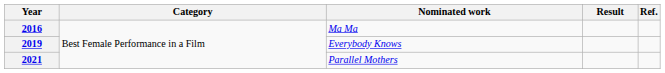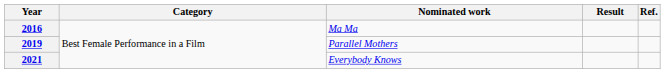2019 | Nominated work: Everybody Knows -> Parallel Mothers
2021 | Nominated work: Parallel Mothers -> Everybody Knows
